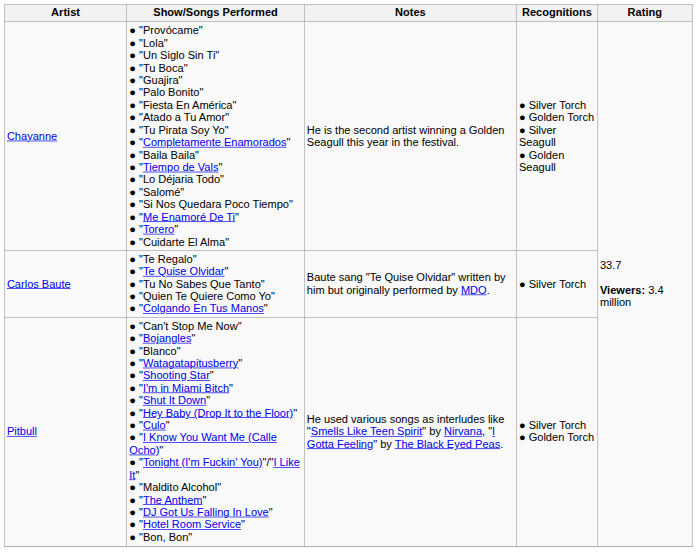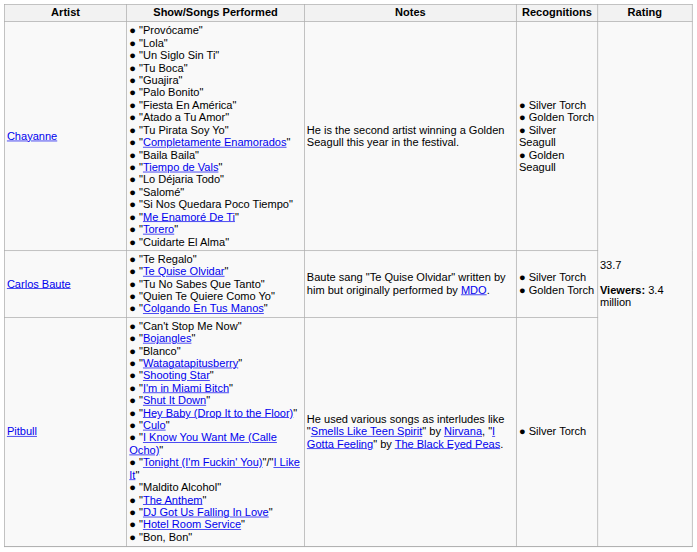Carlos Baute | Recognitions: ● Silver Torch -> ● Silver Torch ● Golden Torch
Pitbull | Recognitions: ● Silver Torch ● Golden Torch -> ● Silver Torch
